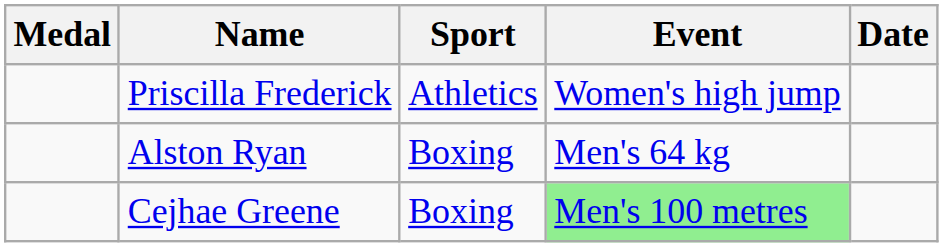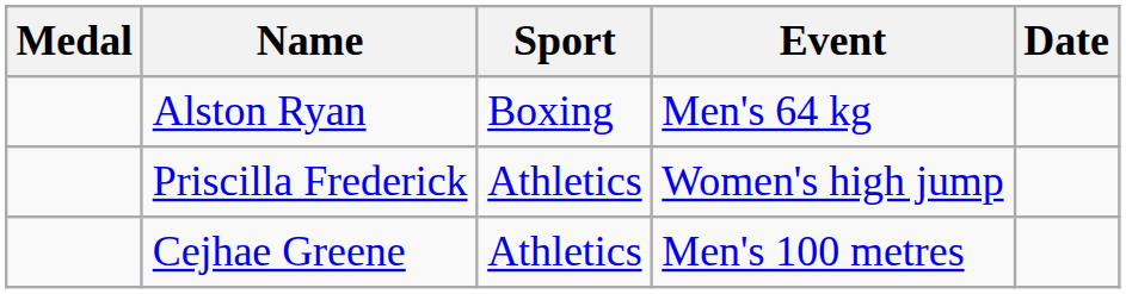rows swapped: Priscilla Frederick <-> Alston Ryan
Cejhae Greene | Sport: Boxing -> Athletics
Cejhae Greene | Event: lightgreen background -> no background
